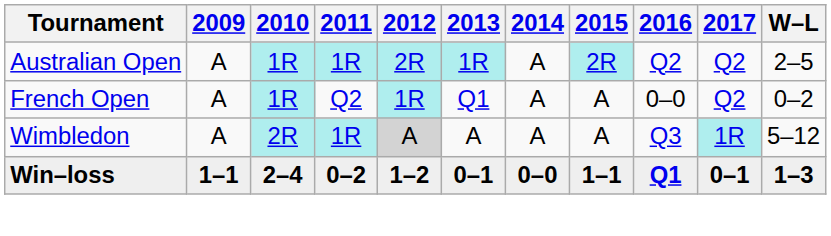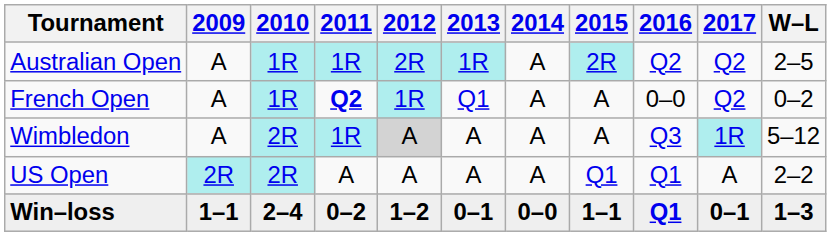French Open | 2011: normal -> bold
+ row: US Open | 2R | 2R | A | A | A | A | Q1 | Q1 | A | 2–2
